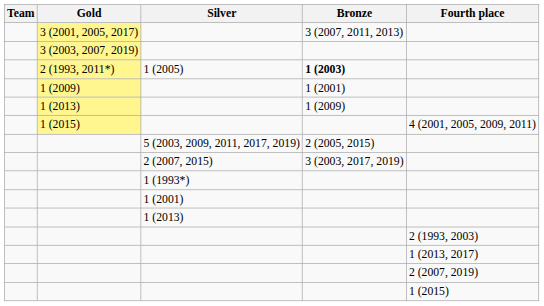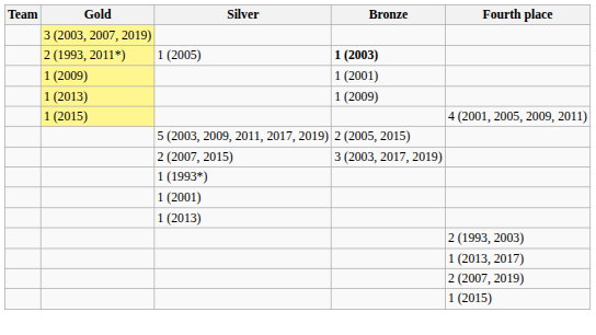- row: 3 (2001, 2005, 2017) | 3 (2007, 2011, 2013)
